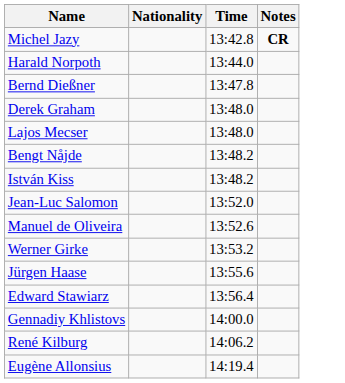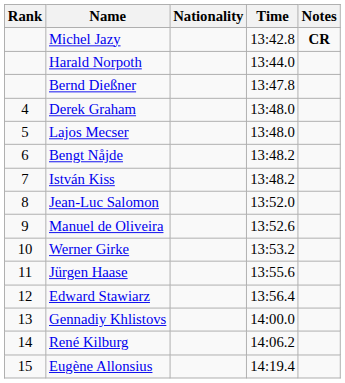+ column: Rank | 4 | 5 | 6 | 7 | 8 | 9 | 10 | 11 | 12 | 13 | 14 | 15
